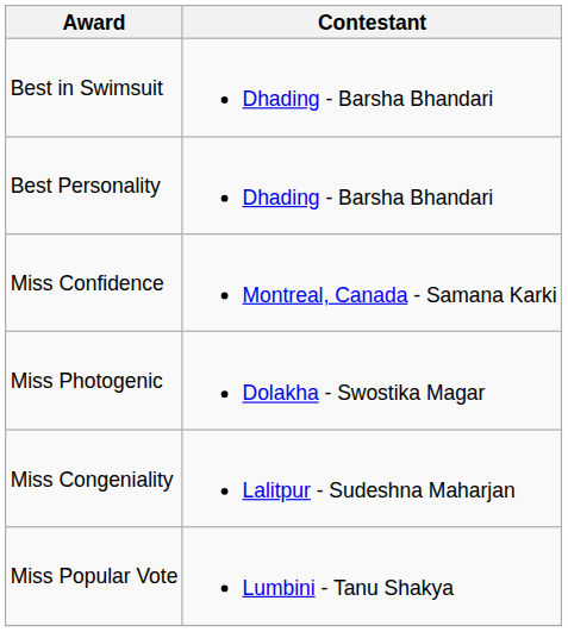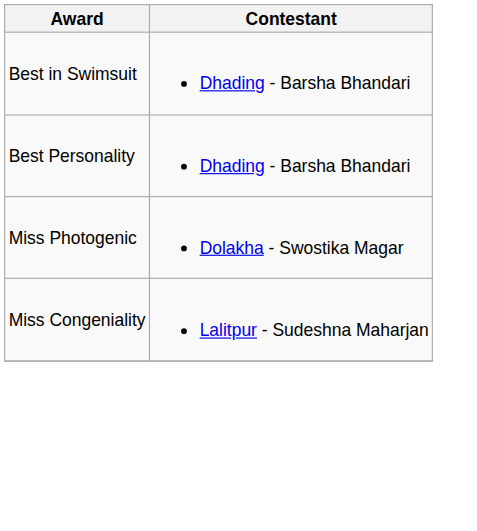- row: Miss Confidence | Montreal, Canada - Samana Karki
- row: Miss Popular Vote | Lumbini - Tanu Shakya
